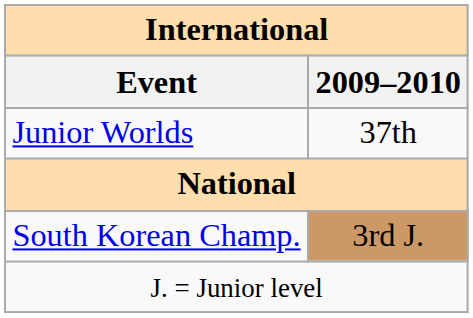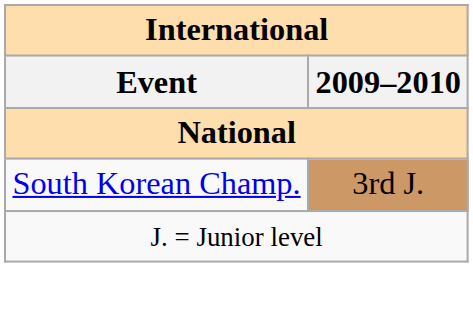- row: Junior Worlds | 37th
